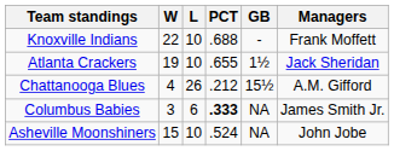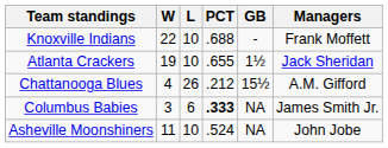Asheville Moonshiners | W: 15 -> 11
